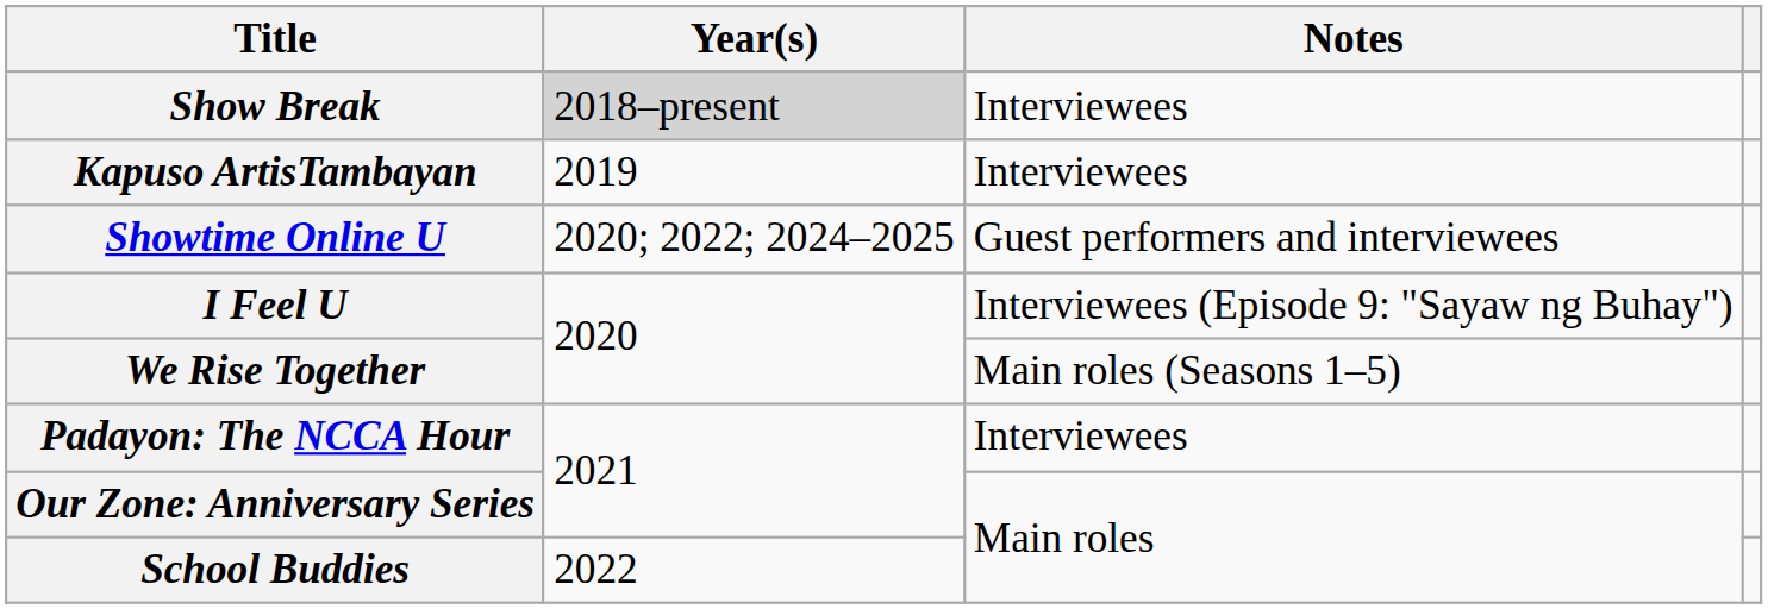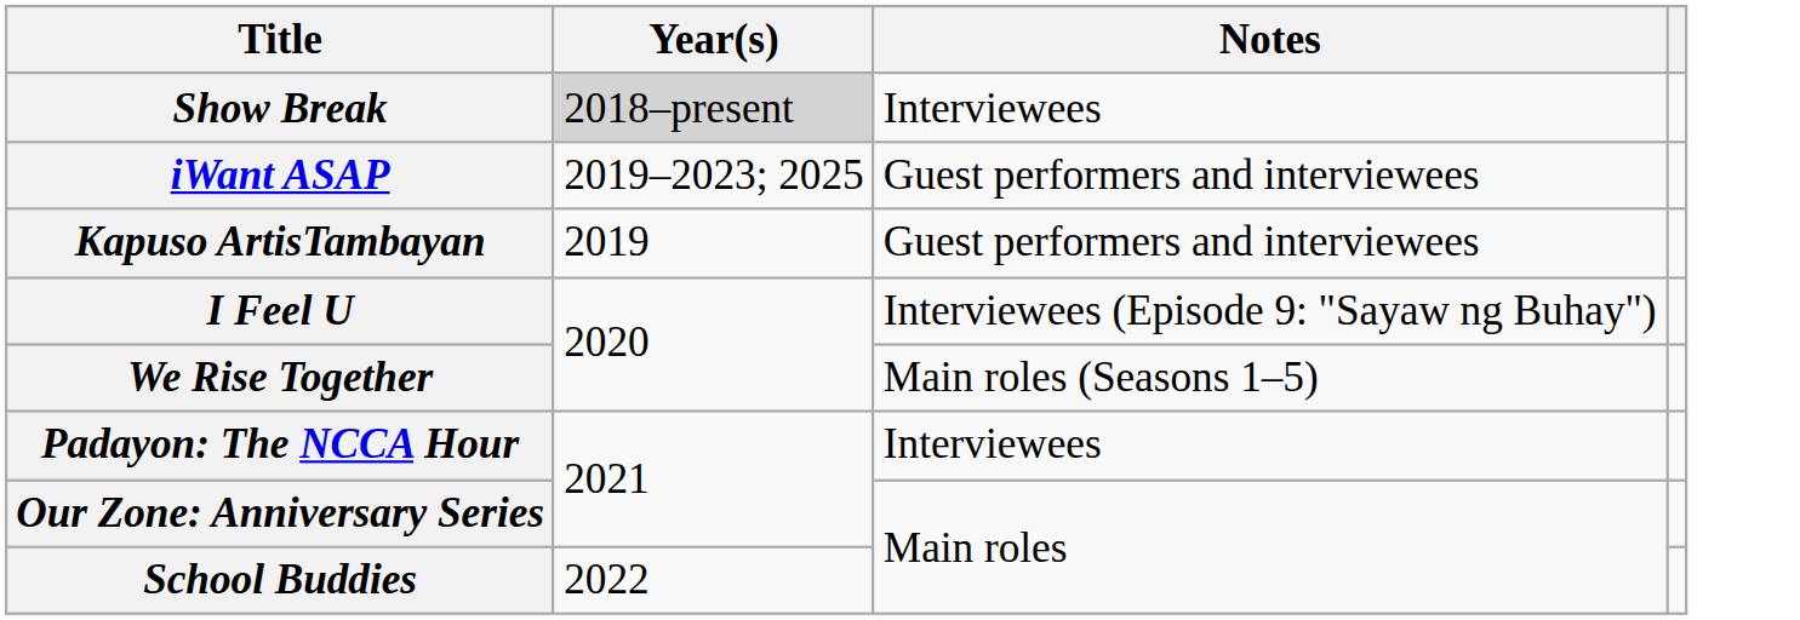+ row: iWant ASAP | 2019–2023; 2025 | Guest performers and interviewees
Kapuso ArtisTambayan | Notes: Interviewees -> Guest performers and interviewees
- row: Showtime Online U | 2020; 2022; 2024–2025 | Guest performers and interviewees
